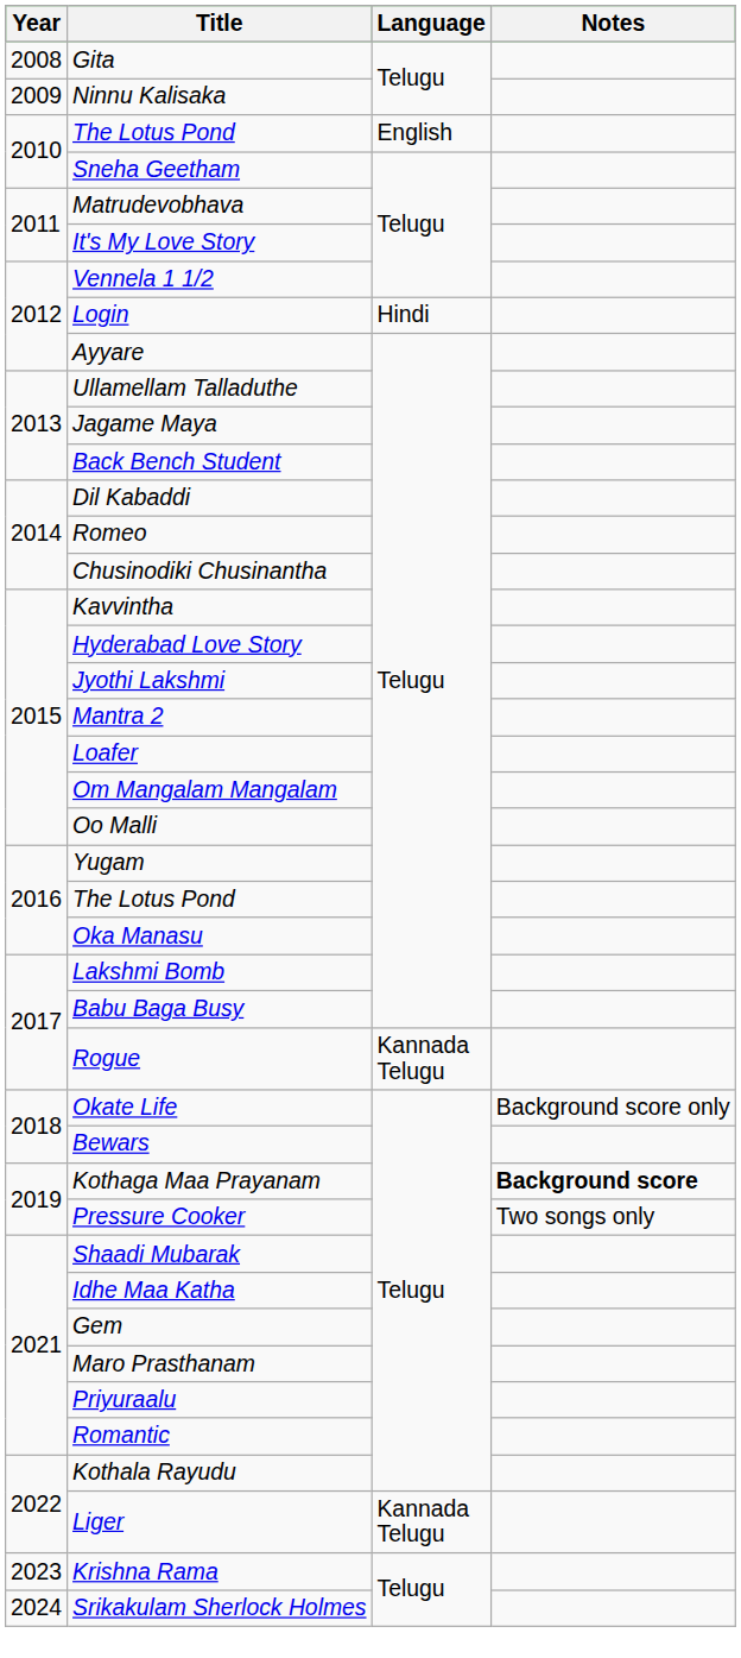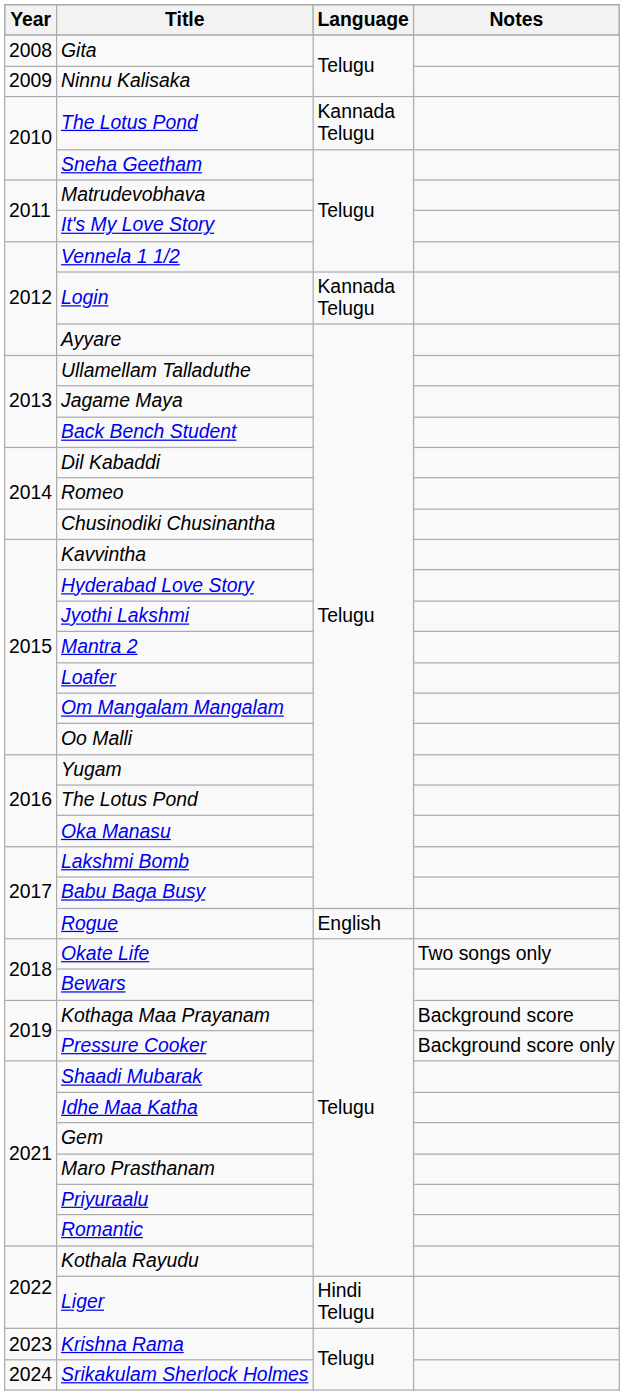2010 / The Lotus Pond | Language: English -> Kannada Telugu
Login | Language: Hindi -> Kannada Telugu
Rogue | Language: Kannada Telugu -> English
Okate Life | Notes: Background score only -> Two songs only
Kothaga Maa Prayanam | Notes: bold -> normal
Pressure Cooker | Notes: Two songs only -> Background score only
Liger | Language: Kannada Telugu -> Hindi Telugu
